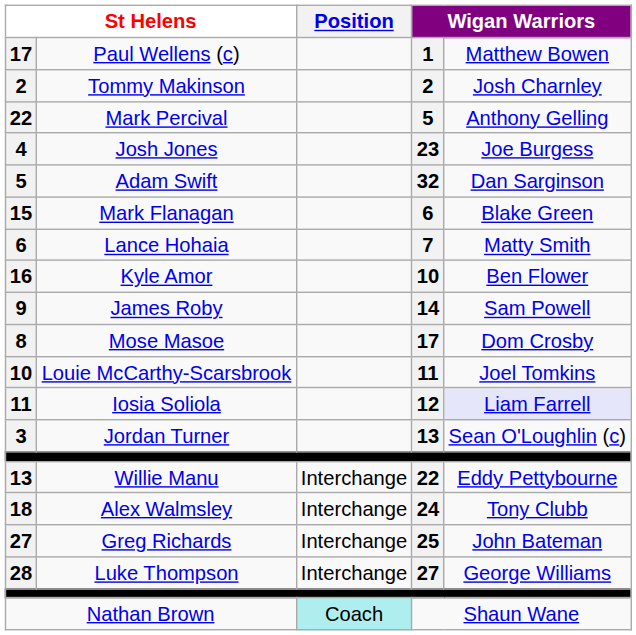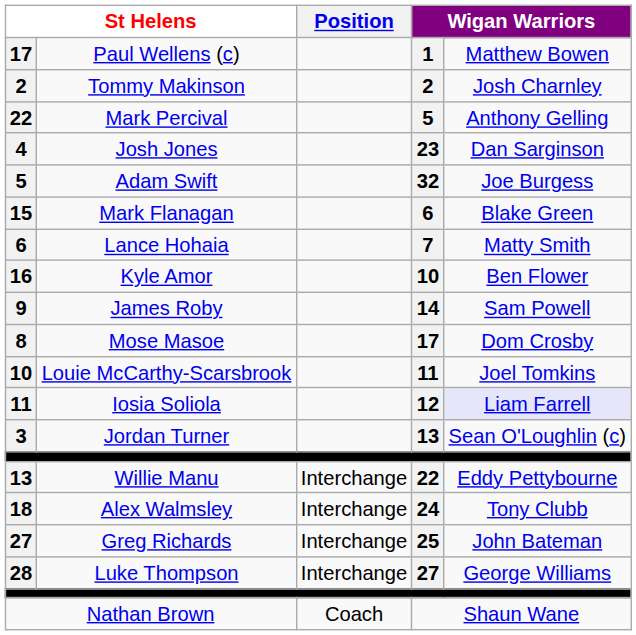Josh Jones | column 5: Joe Burgess -> Dan Sarginson
Adam Swift | column 5: Dan Sarginson -> Joe Burgess
Nathan Brown | Position: paleturquoise background -> no background
